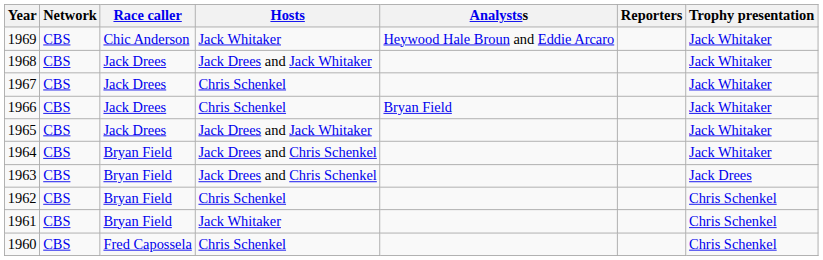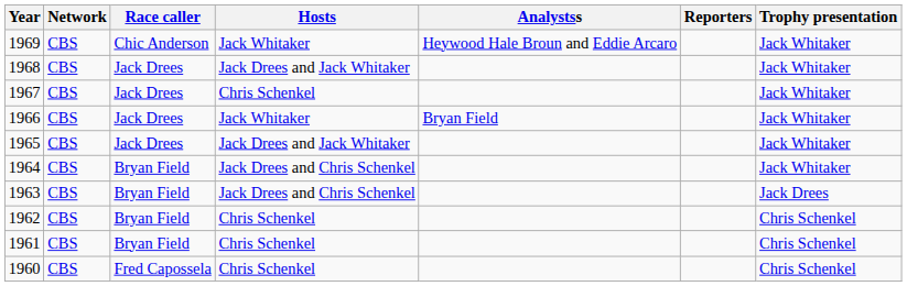1966 | Hosts: Chris Schenkel -> Jack Whitaker
1961 | Hosts: Jack Whitaker -> Chris Schenkel
